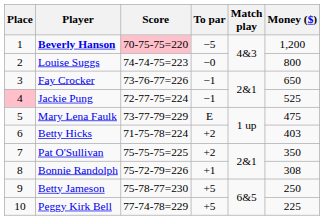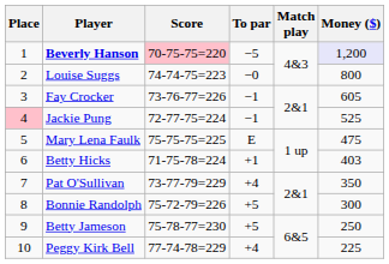Beverly Hanson | Money ($): no background -> lavender background
Fay Crocker | Money ($): 650 -> 605
Mary Lena Faulk | Score: 73-77-79=229 -> 75-75-75=225
Betty Hicks | To par: +2 -> +1
Pat O'Sullivan | Score: 75-75-75=225 -> 73-77-79=229
Pat O'Sullivan | To par: +2 -> +4
Bonnie Randolph | To par: +1 -> +5
Bonnie Randolph | Money ($): 308 -> 300
Peggy Kirk Bell | To par: +5 -> +4
